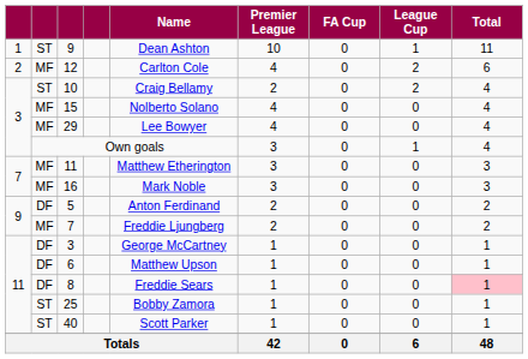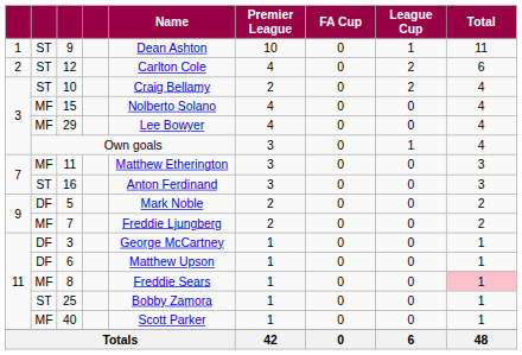12 | column 2: MF -> ST
16 | column 2: MF -> ST
16 | Name: Mark Noble -> Anton Ferdinand
5 | Name: Anton Ferdinand -> Mark Noble
8 | column 2: DF -> MF
40 | column 2: ST -> MF
